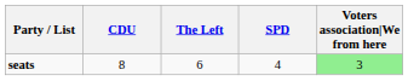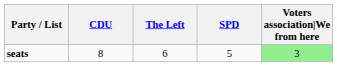seats | SPD: 4 -> 5
